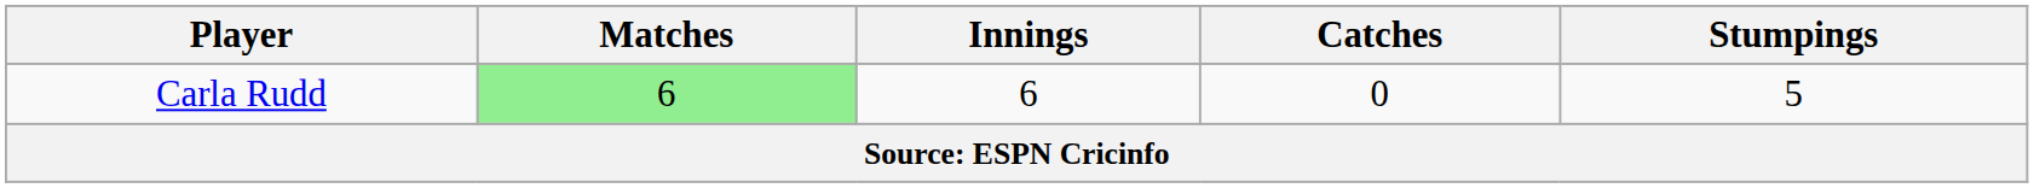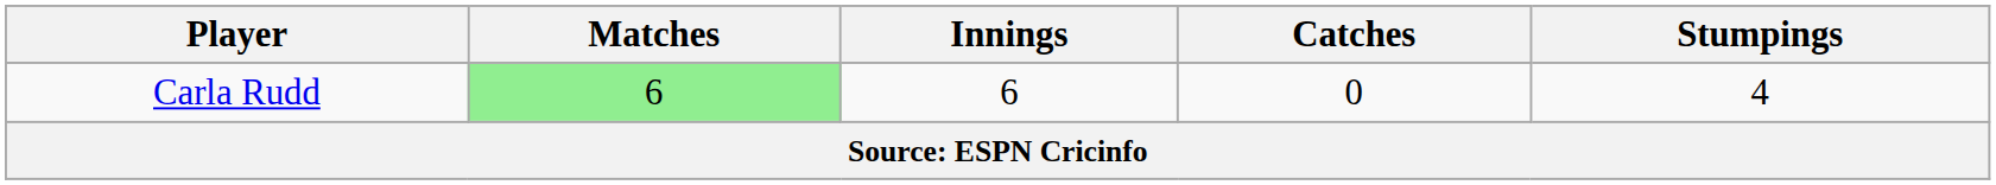Carla Rudd | Stumpings: 5 -> 4
